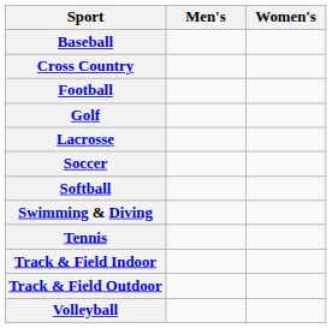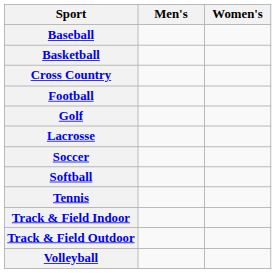+ row: Basketball
- row: Swimming & Diving
